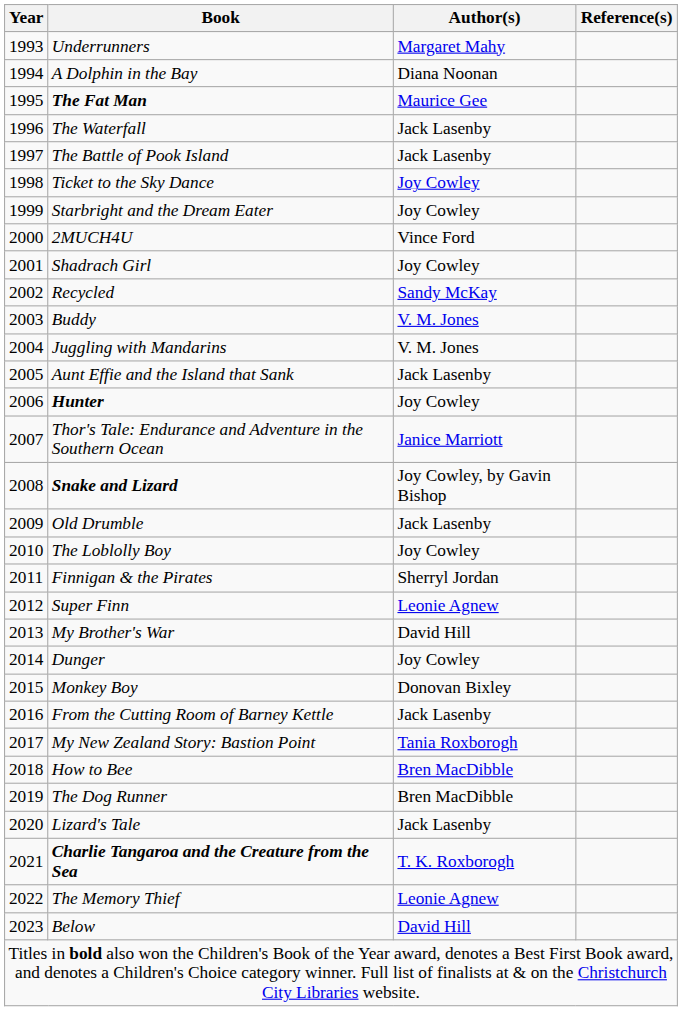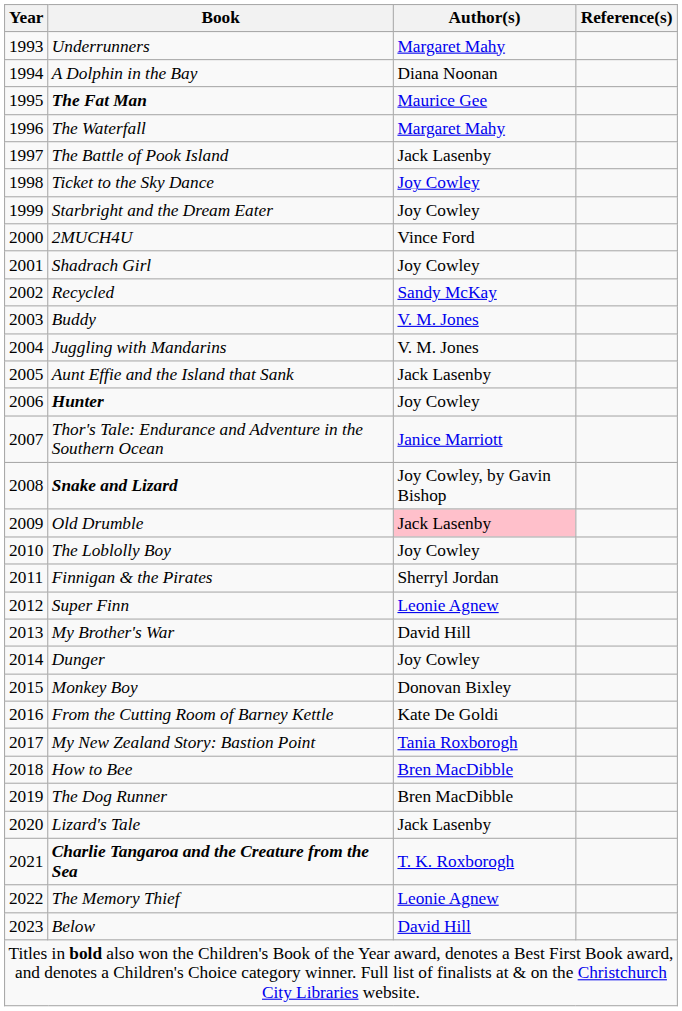The Waterfall | Author(s): Jack Lasenby -> Margaret Mahy
Old Drumble | Author(s): no background -> pink background
From the Cutting Room of Barney Kettle | Author(s): Jack Lasenby -> Kate De Goldi
